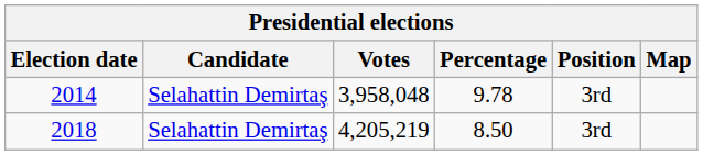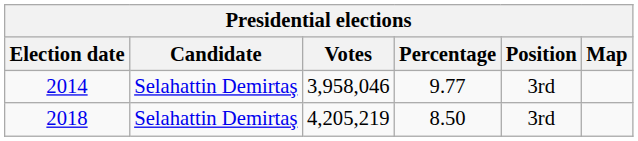2014 | Votes: 3,958,048 -> 3,958,046
2014 | Percentage: 9.78 -> 9.77
